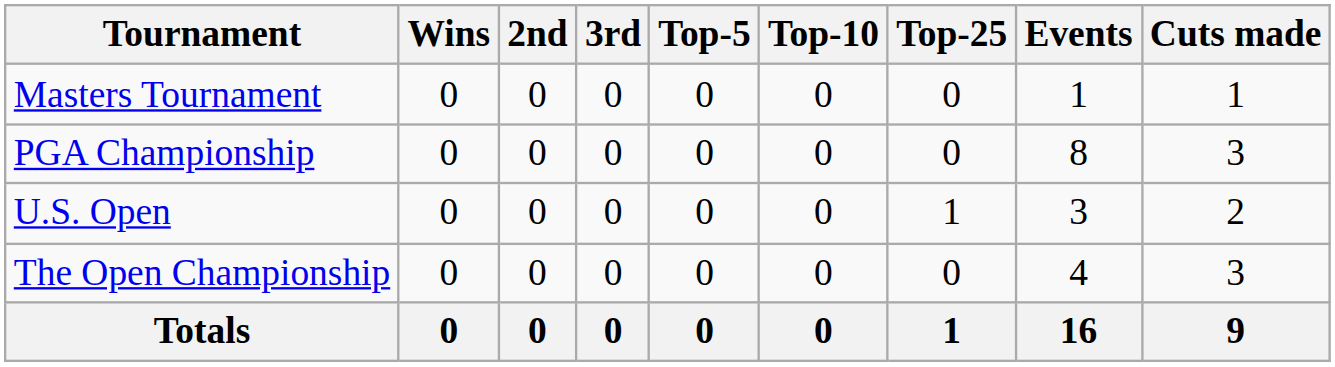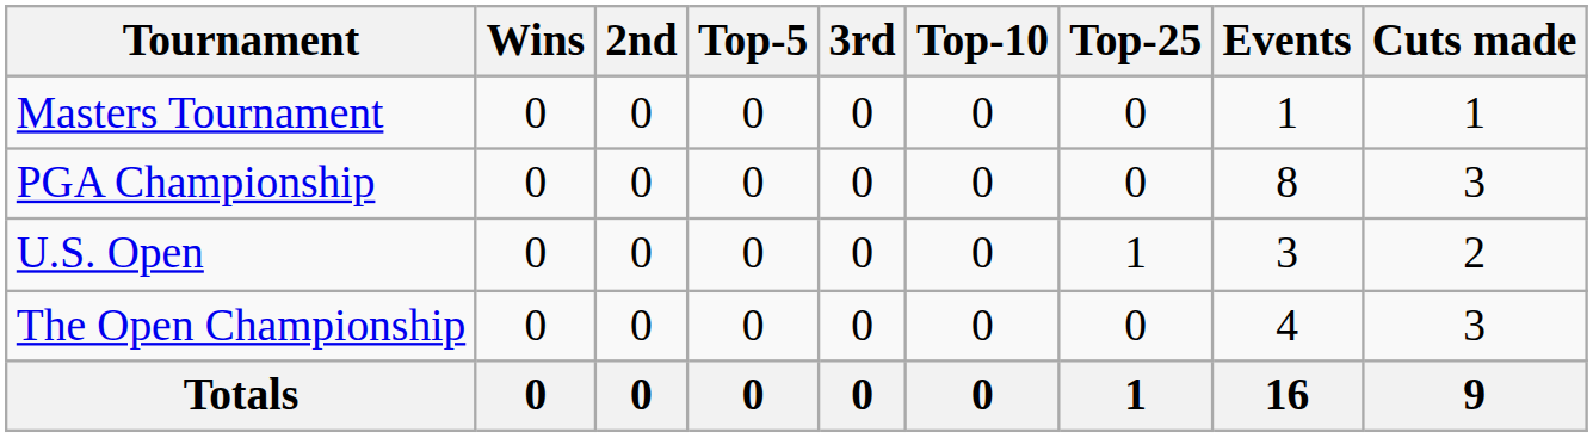columns swapped: 3rd <-> Top-5
